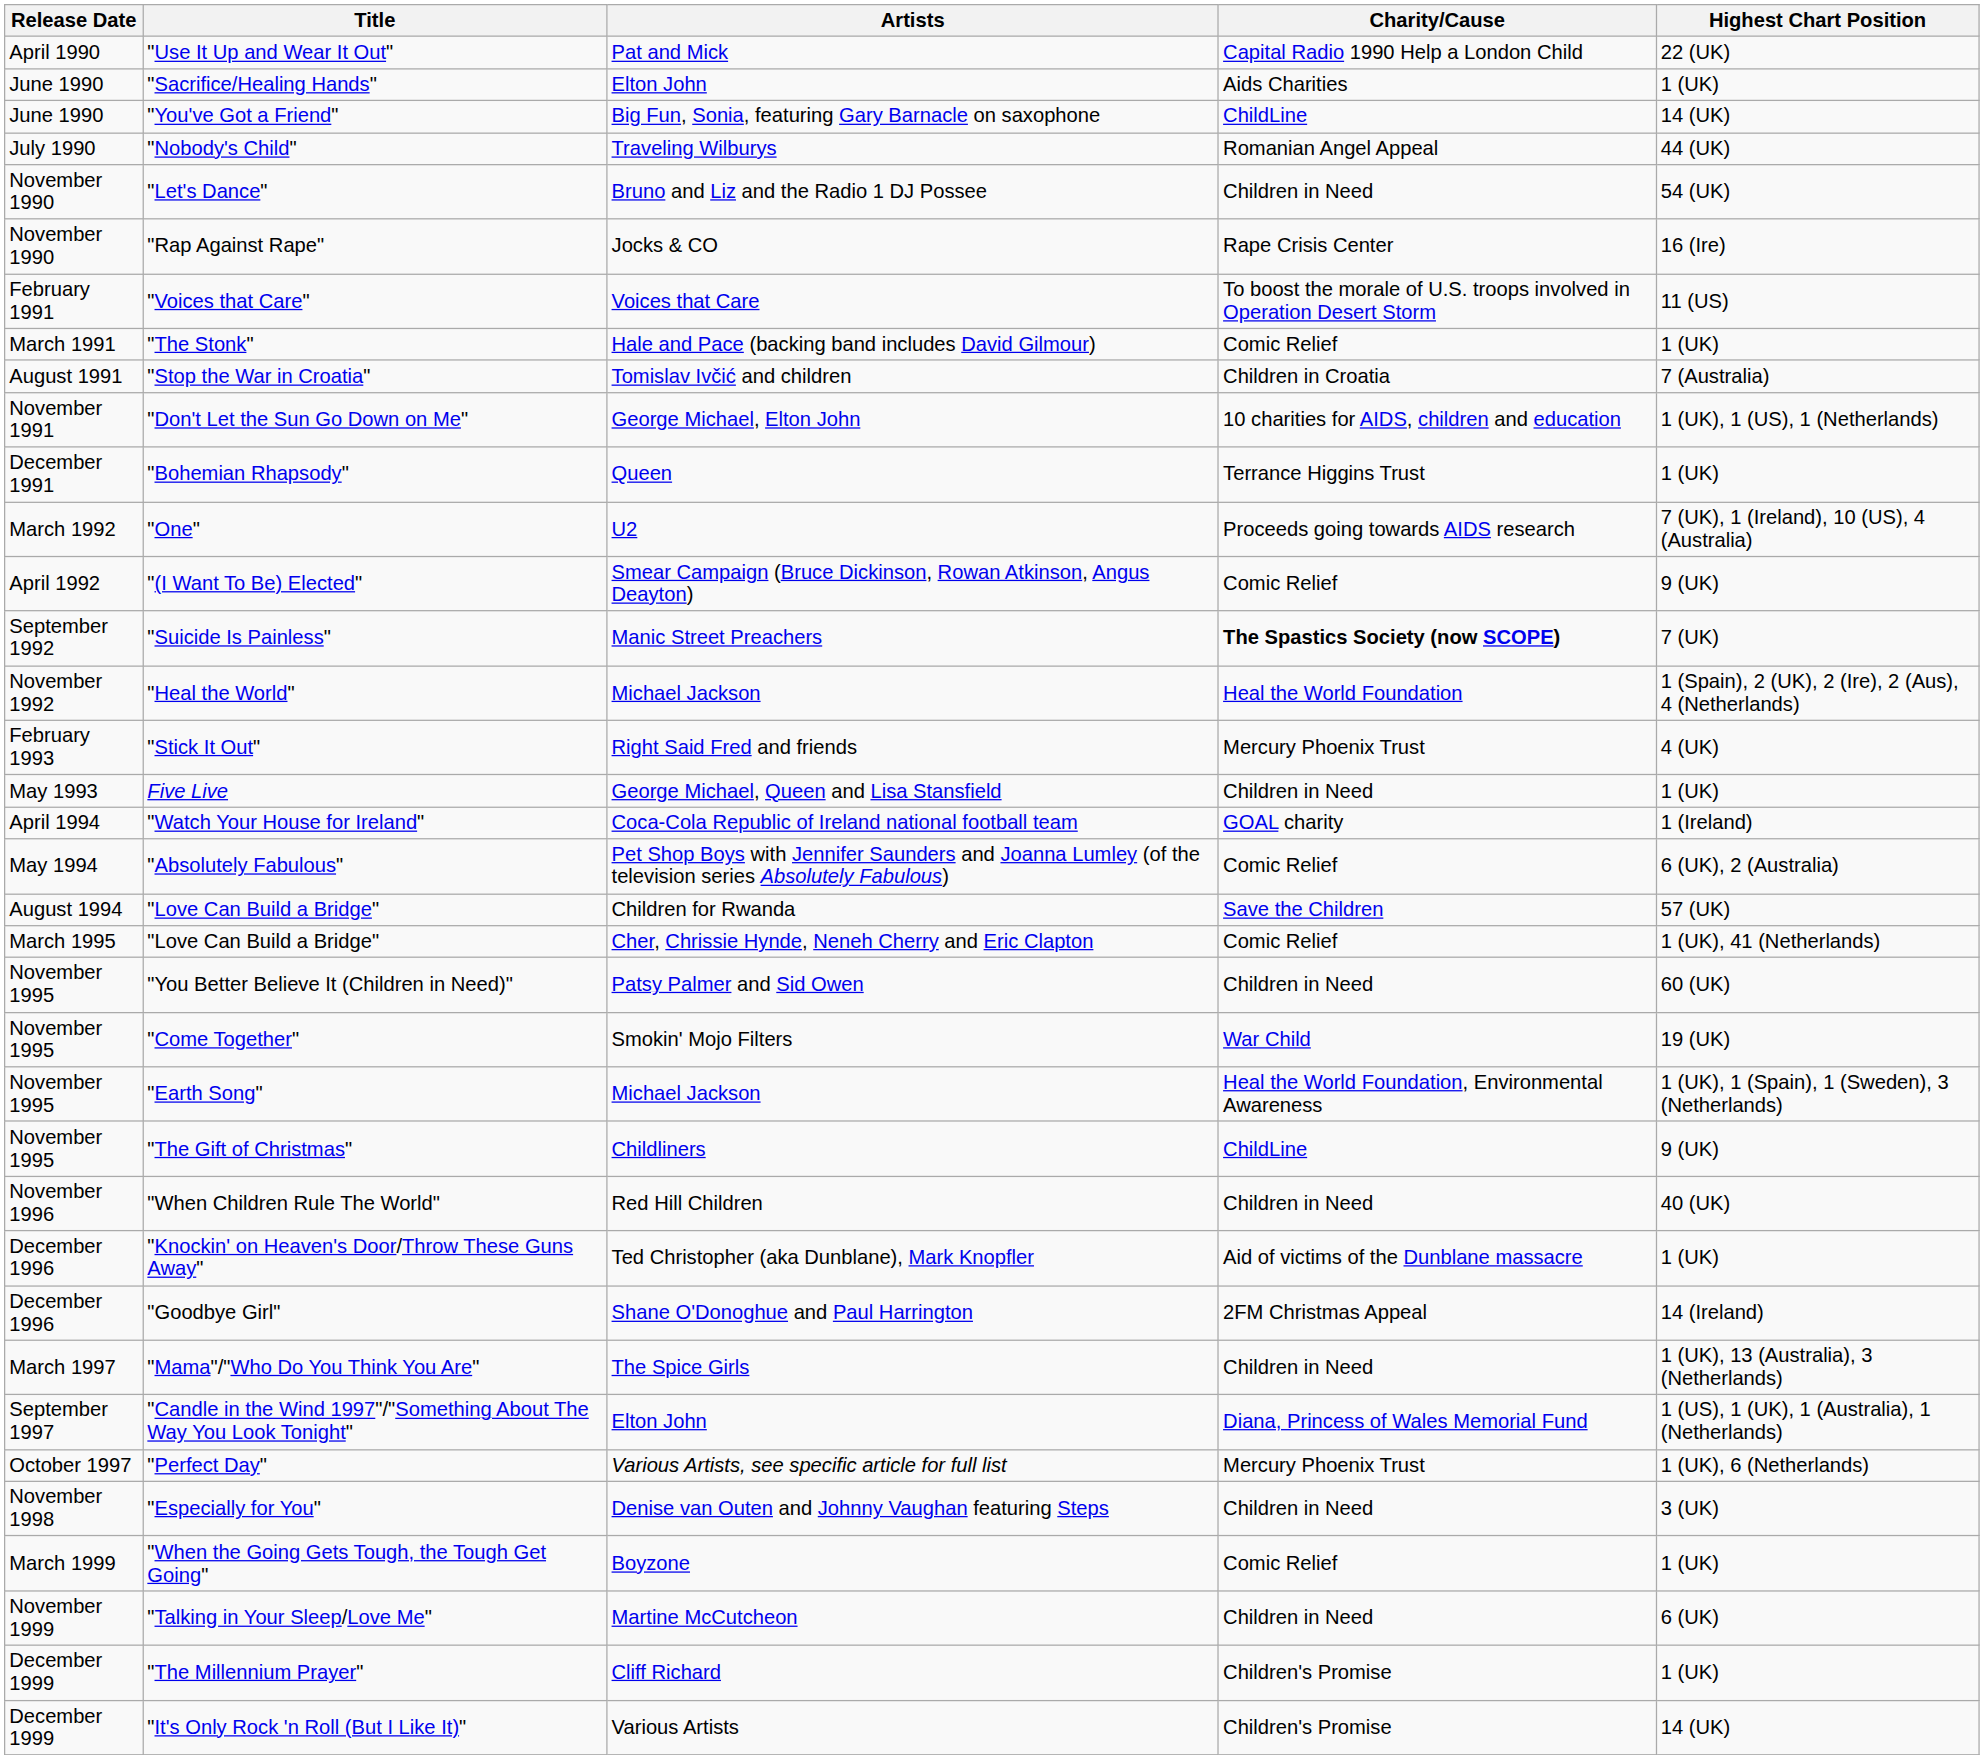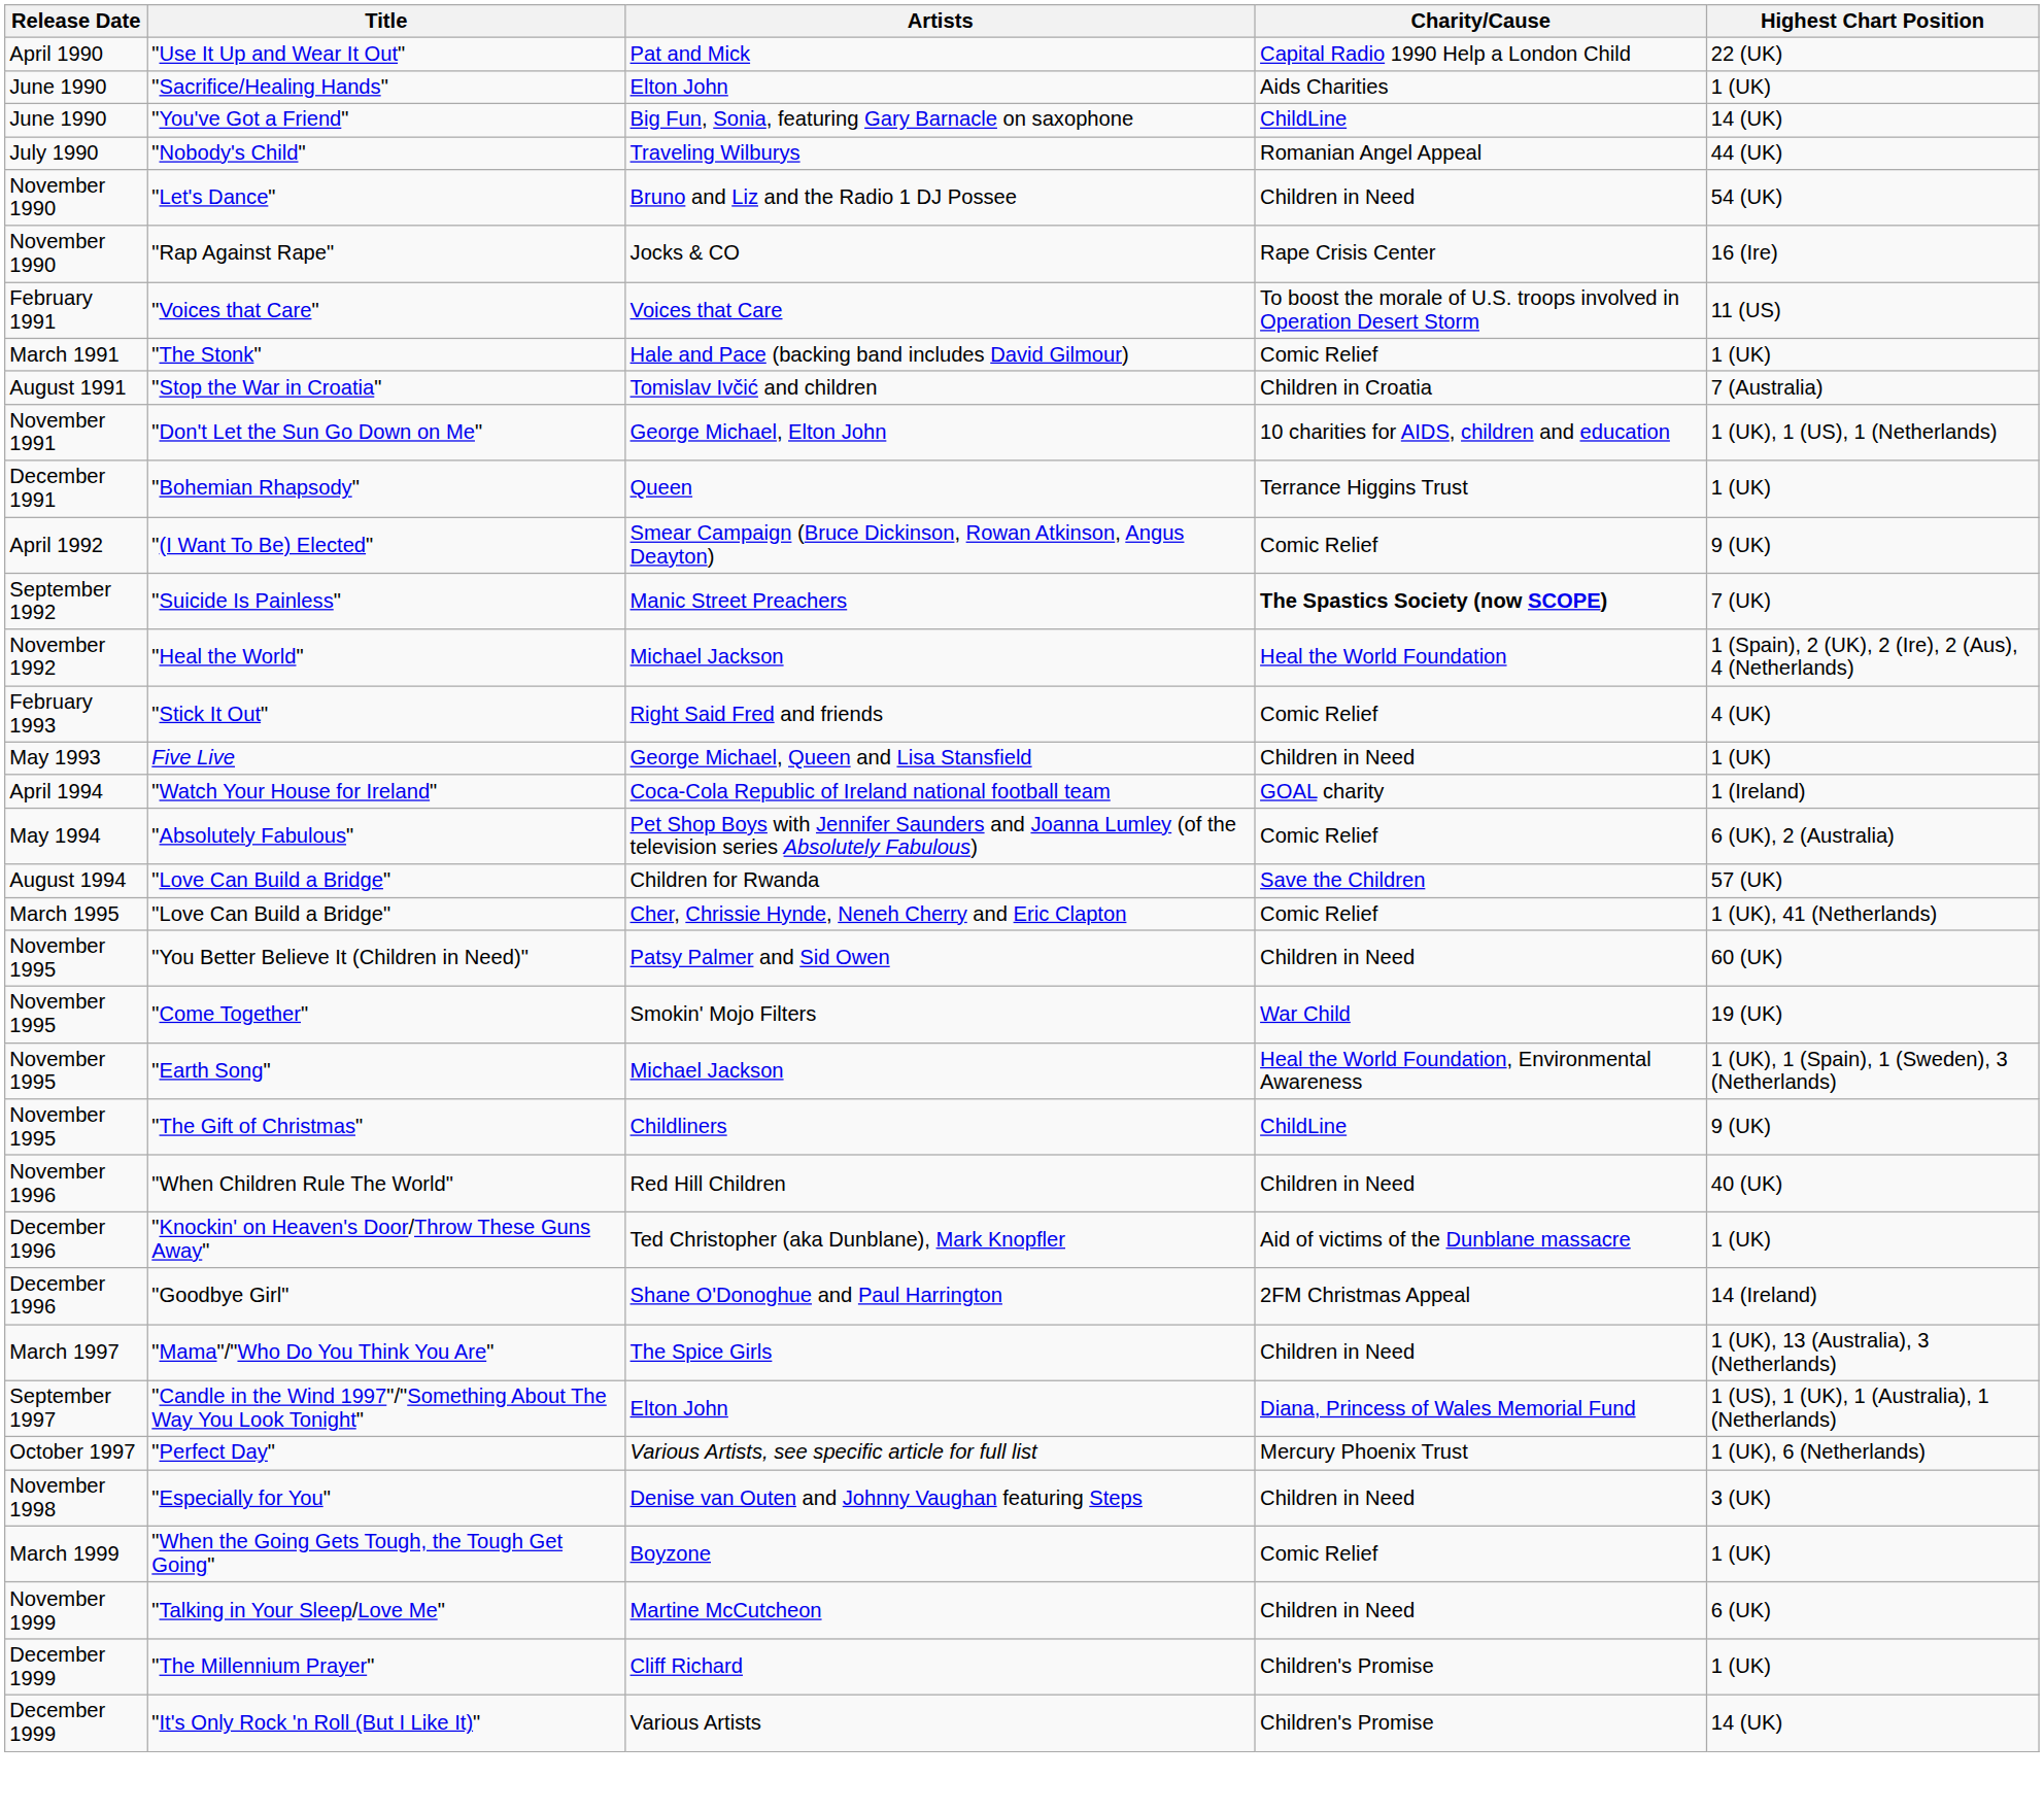- row: March 1992 | "One" | U2 | Proceeds going towards AIDS research | 7 (UK), 1 (Ireland), 10 (US), 4 (Australia)
"Stick It Out" | Charity/Cause: Mercury Phoenix Trust -> Comic Relief
